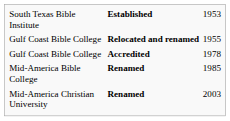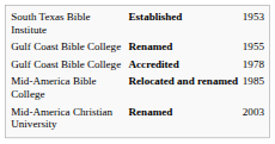1955 | column 2: Relocated and renamed -> Renamed
1985 | column 2: Renamed -> Relocated and renamed
